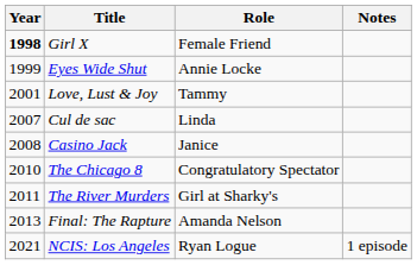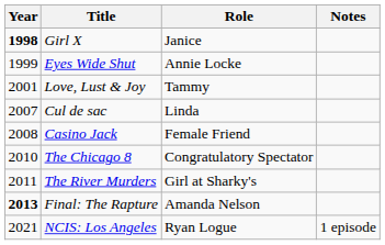Girl X | Role: Female Friend -> Janice
Casino Jack | Role: Janice -> Female Friend
Final: The Rapture | Year: normal -> bold
